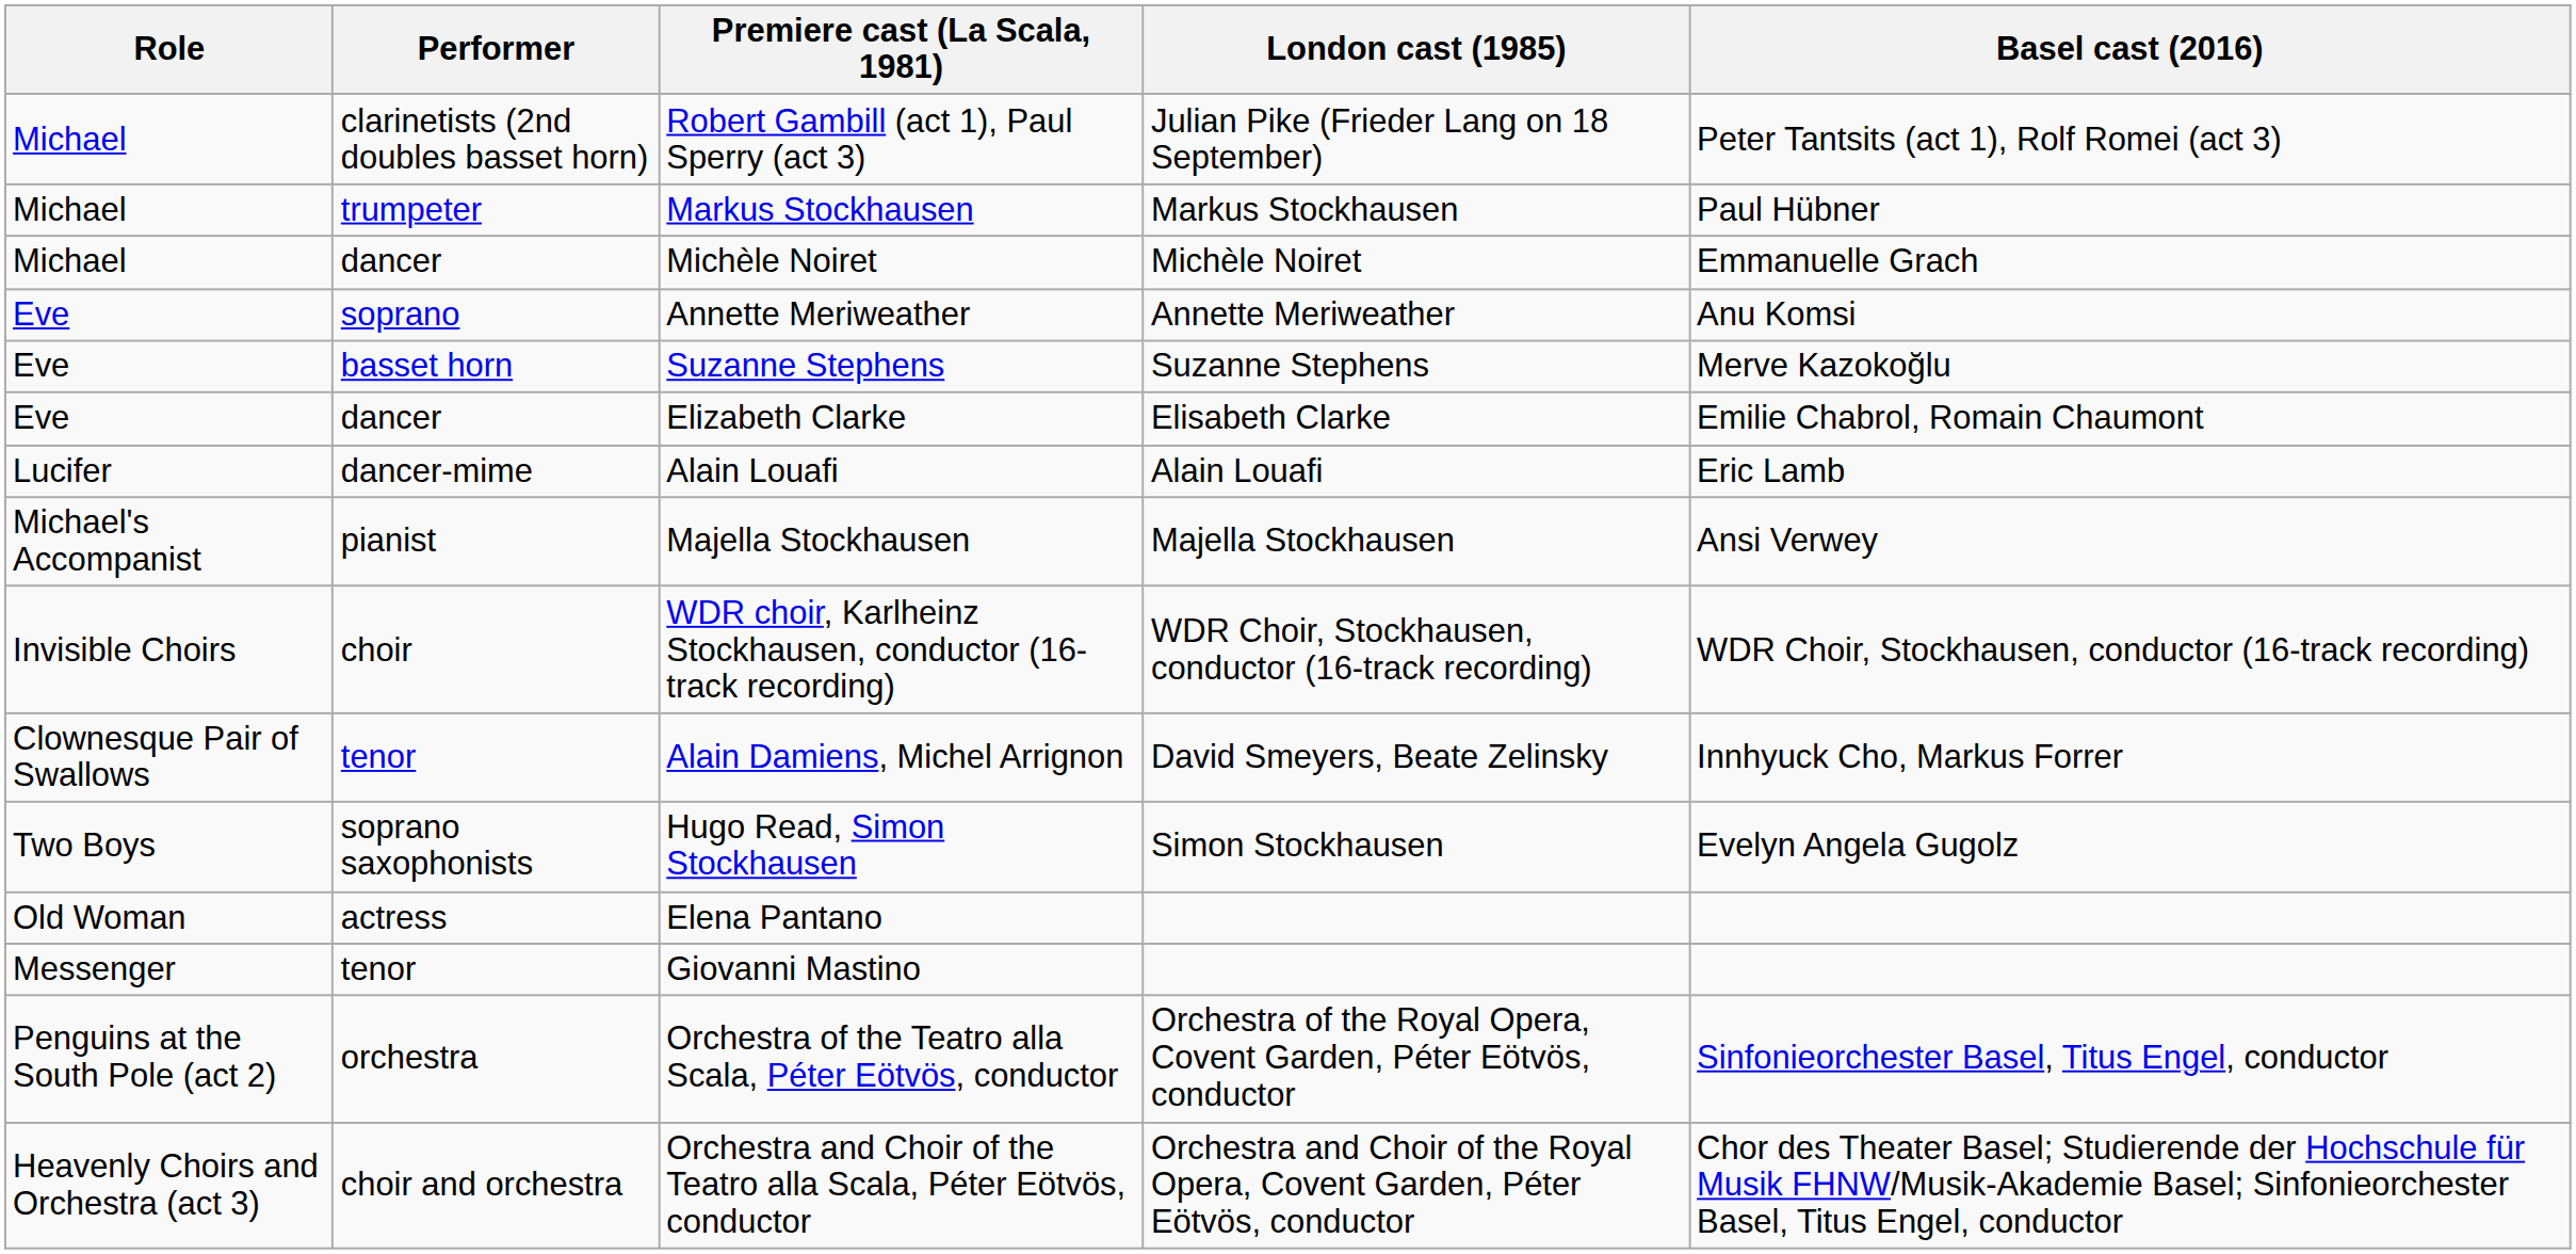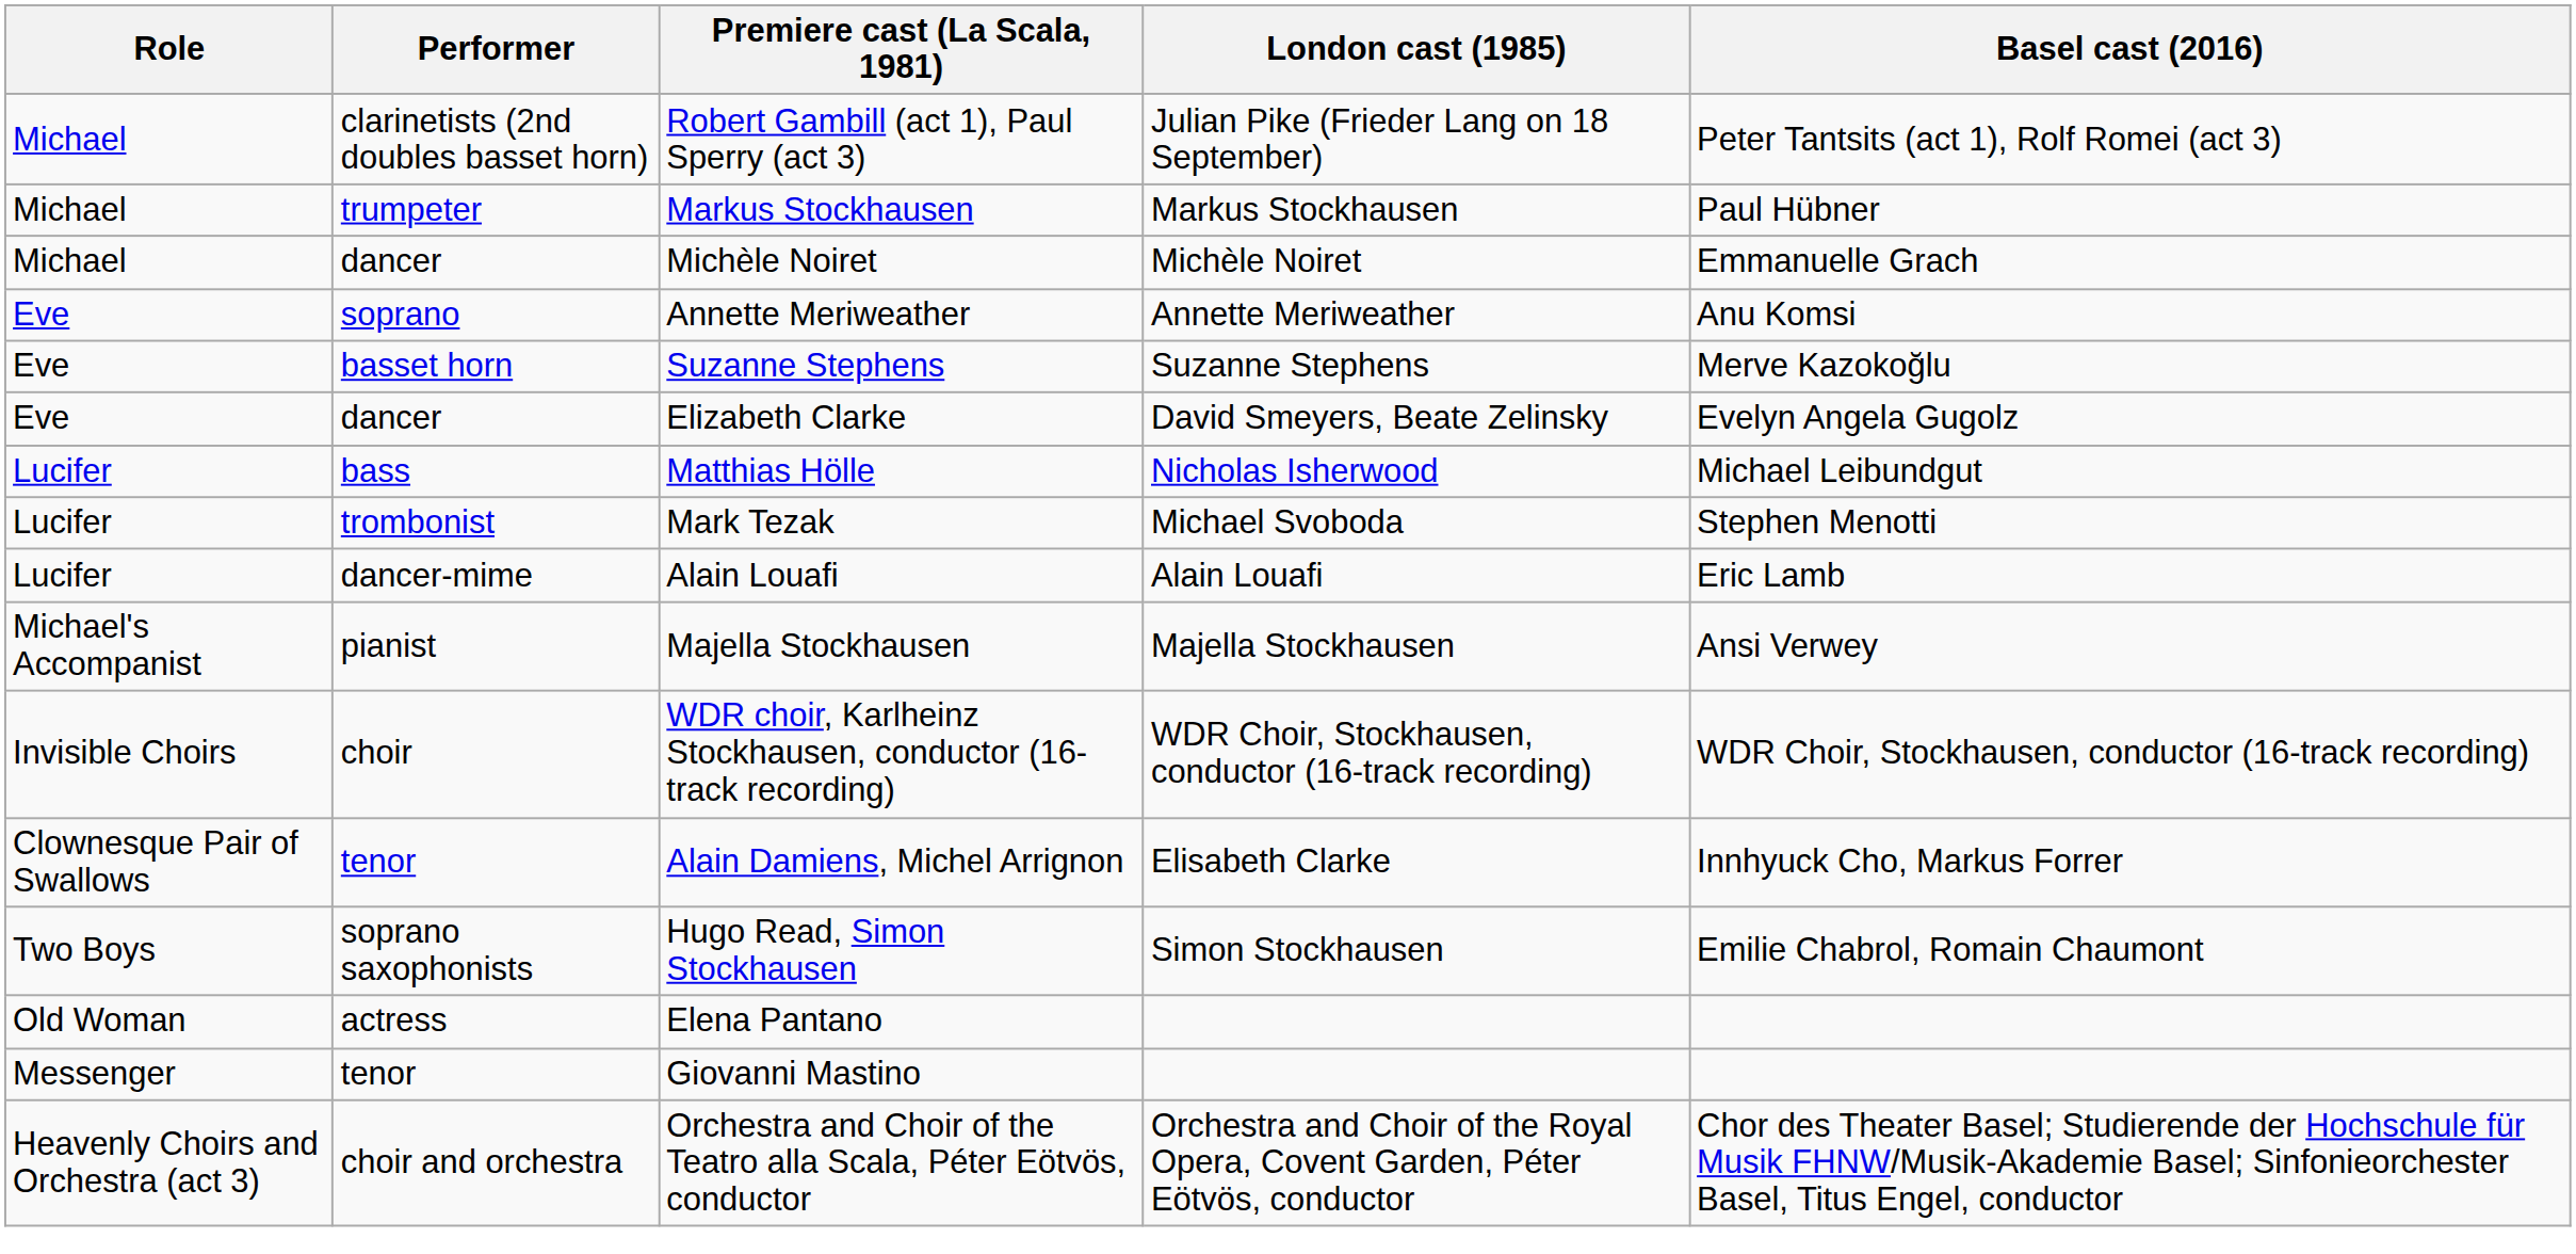Elizabeth Clarke | London cast (1985): Elisabeth Clarke -> David Smeyers, Beate Zelinsky
Elizabeth Clarke | Basel cast (2016): Emilie Chabrol, Romain Chaumont -> Evelyn Angela Gugolz
+ row: Lucifer | bass | Matthias Hölle | Nicholas Isherwood | Michael Leibundgut
+ row: Lucifer | trombonist | Mark Tezak | Michael Svoboda | Stephen Menotti
Alain Damiens, Michel Arrignon | London cast (1985): David Smeyers, Beate Zelinsky -> Elisabeth Clarke
Hugo Read, Simon Stockhausen | Basel cast (2016): Evelyn Angela Gugolz -> Emilie Chabrol, Romain Chaumont
- row: Penguins at the South Pole (act 2) | orchestra | Orchestra of the Teatro alla Scala, Péter Eötvös, conductor | Orchestra of the Royal Opera, Covent Garden, Péter Eötvös, conductor | Sinfonieorchester Basel, Titus Engel, conductor
